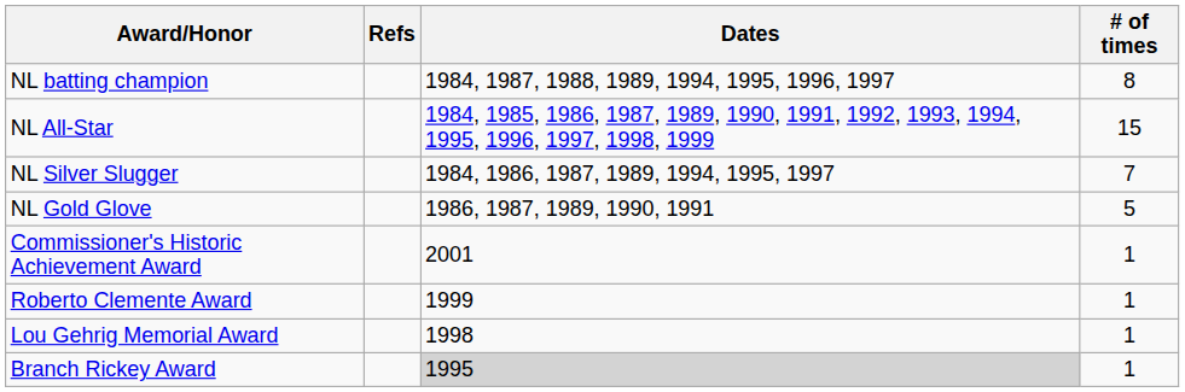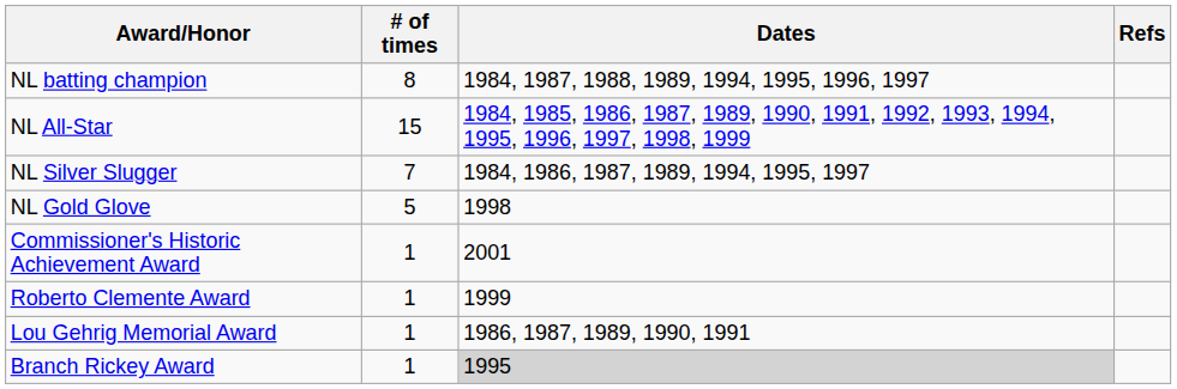columns swapped: # of times <-> Refs
NL Gold Glove | Dates: 1986, 1987, 1989, 1990, 1991 -> 1998
Lou Gehrig Memorial Award | Dates: 1998 -> 1986, 1987, 1989, 1990, 1991
